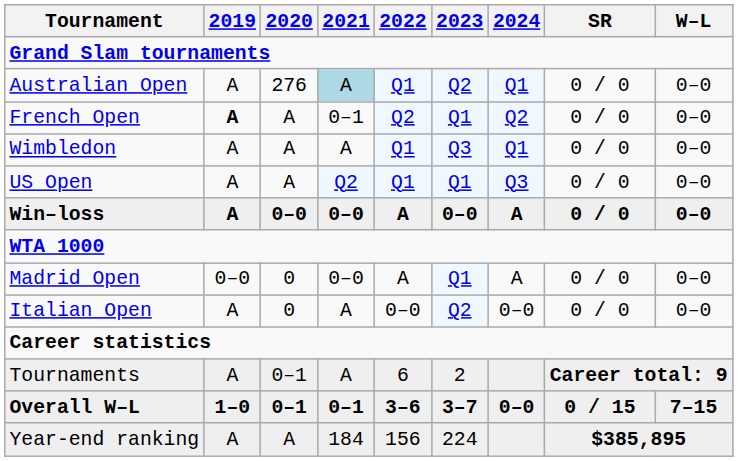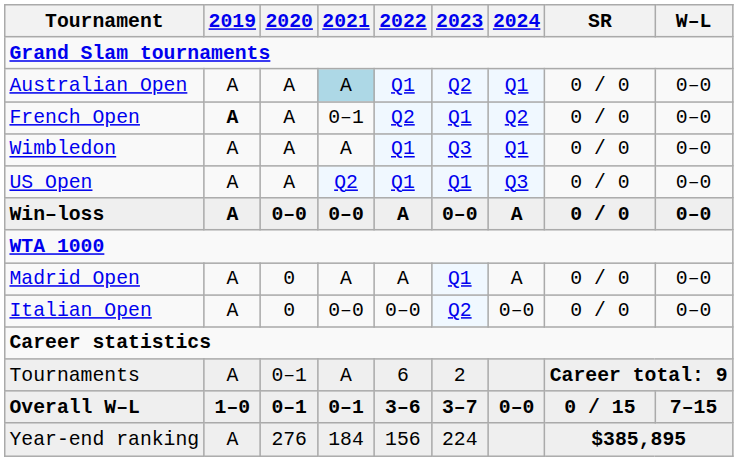Australian Open | 2020: 276 -> A
Madrid Open | 2019: 0–0 -> A
Madrid Open | 2021: 0–0 -> A
Italian Open | 2021: A -> 0–0
Year-end ranking | 2020: A -> 276
